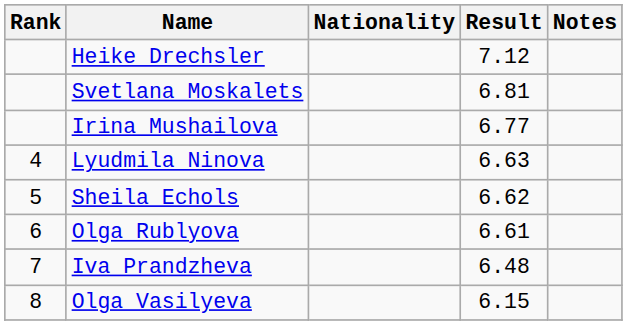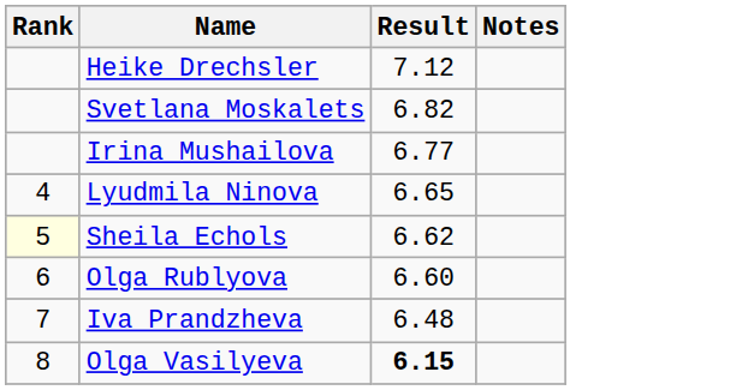- column: Nationality
Svetlana Moskalets | Result: 6.81 -> 6.82
Lyudmila Ninova | Result: 6.63 -> 6.65
Sheila Echols | Rank: no background -> lightyellow background
Olga Rublyova | Result: 6.61 -> 6.60
Olga Vasilyeva | Result: normal -> bold
